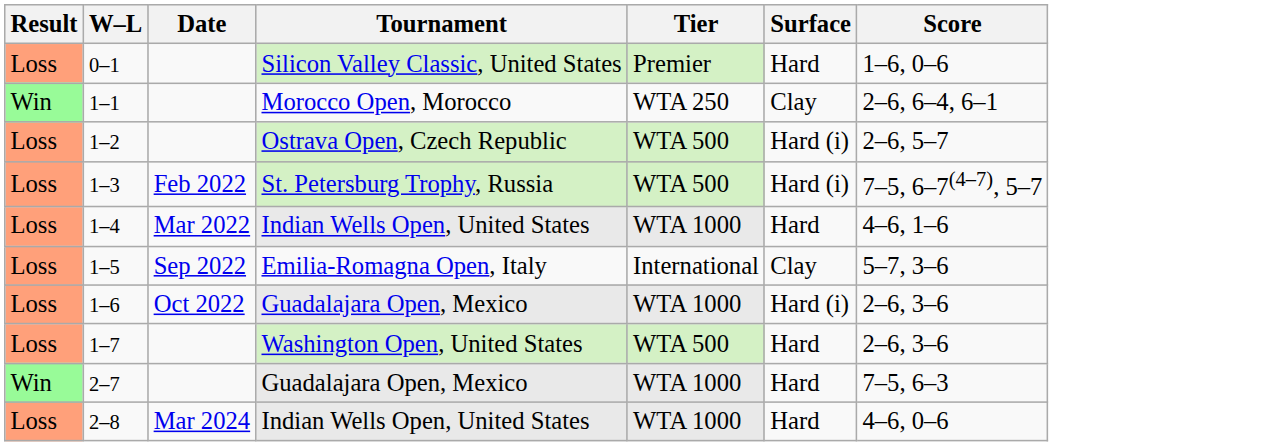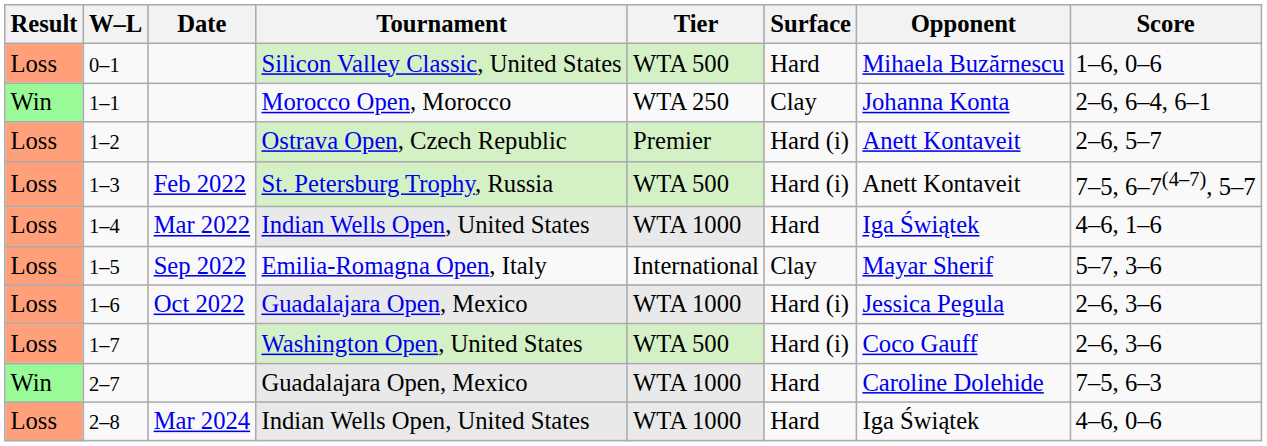+ column: Opponent | Mihaela Buzărnescu | Johanna Konta | Anett Kontaveit | Anett Kontaveit | Iga Świątek | Mayar Sherif | Jessica Pegula | Coco Gauff | Caroline Dolehide | Iga Świątek
0–1 | Tier: Premier -> WTA 500
1–2 | Tier: WTA 500 -> Premier
1–7 | Surface: Hard -> Hard (i)
